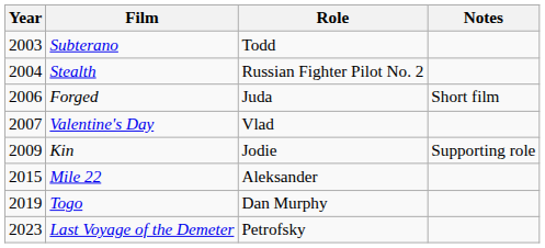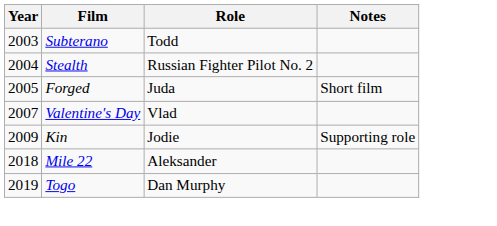Forged | Year: 2006 -> 2005
Mile 22 | Year: 2015 -> 2018
- row: 2023 | Last Voyage of the Demeter | Petrofsky
